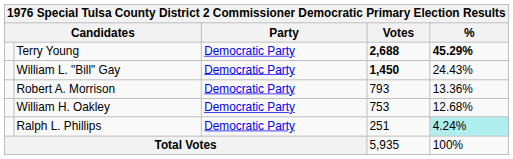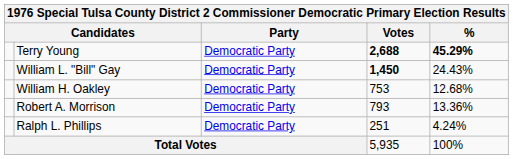rows swapped: Robert A. Morrison <-> William H. Oakley
Ralph L. Phillips | %: paleturquoise background -> no background
